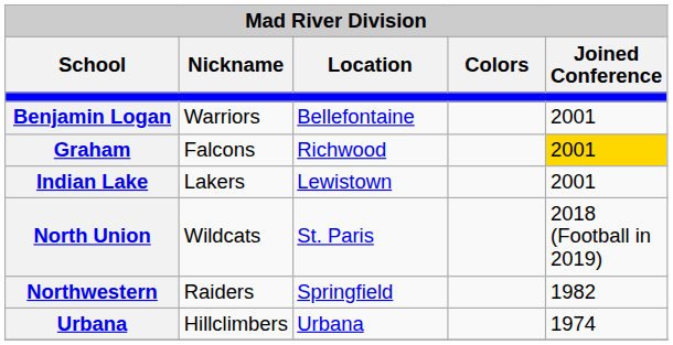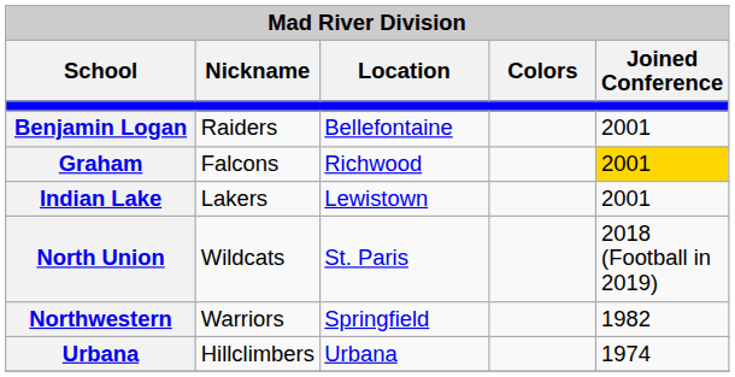Benjamin Logan | Nickname: Warriors -> Raiders
Northwestern | Nickname: Raiders -> Warriors
